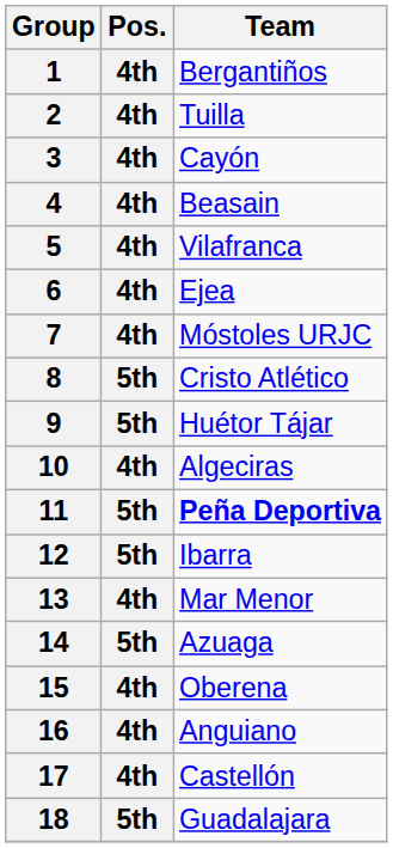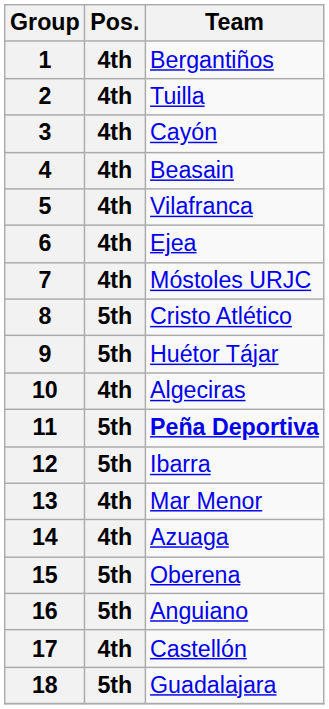14 | Pos.: 5th -> 4th
15 | Pos.: 4th -> 5th
16 | Pos.: 4th -> 5th
